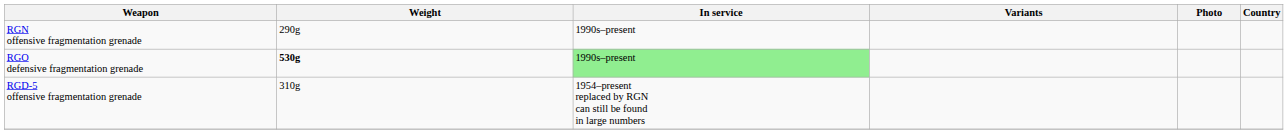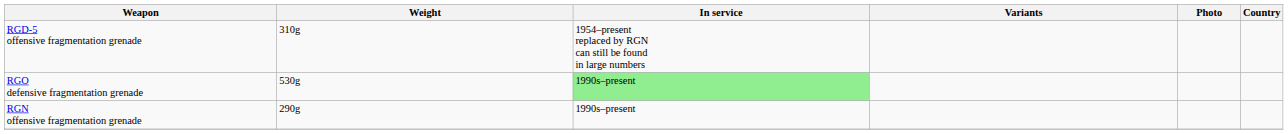rows swapped: RGD-5 offensive fragmentation grenade <-> RGN offensive fragmentation grenade
RGO defensive fragmentation grenade | Weight: bold -> normal
